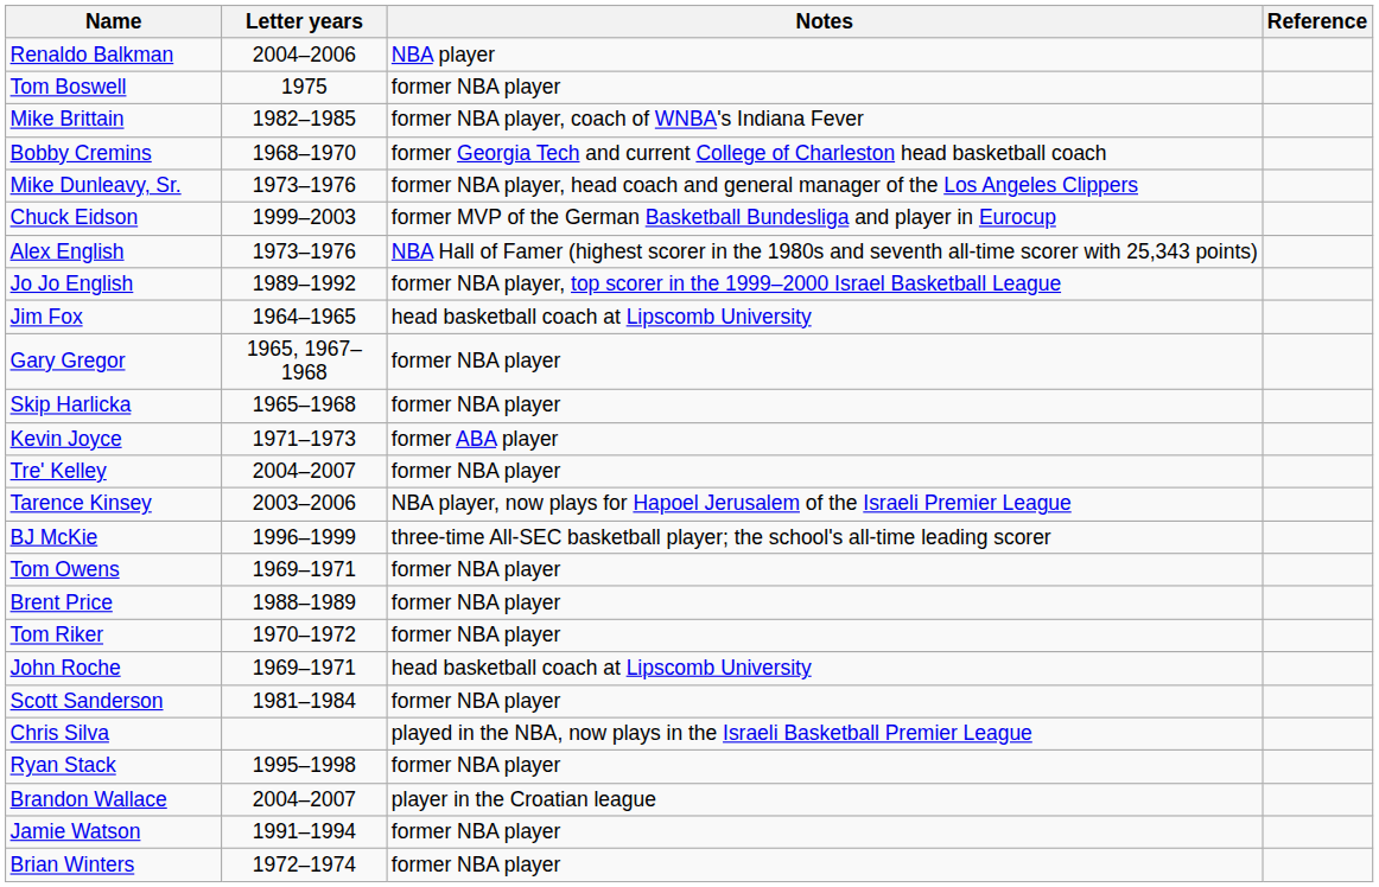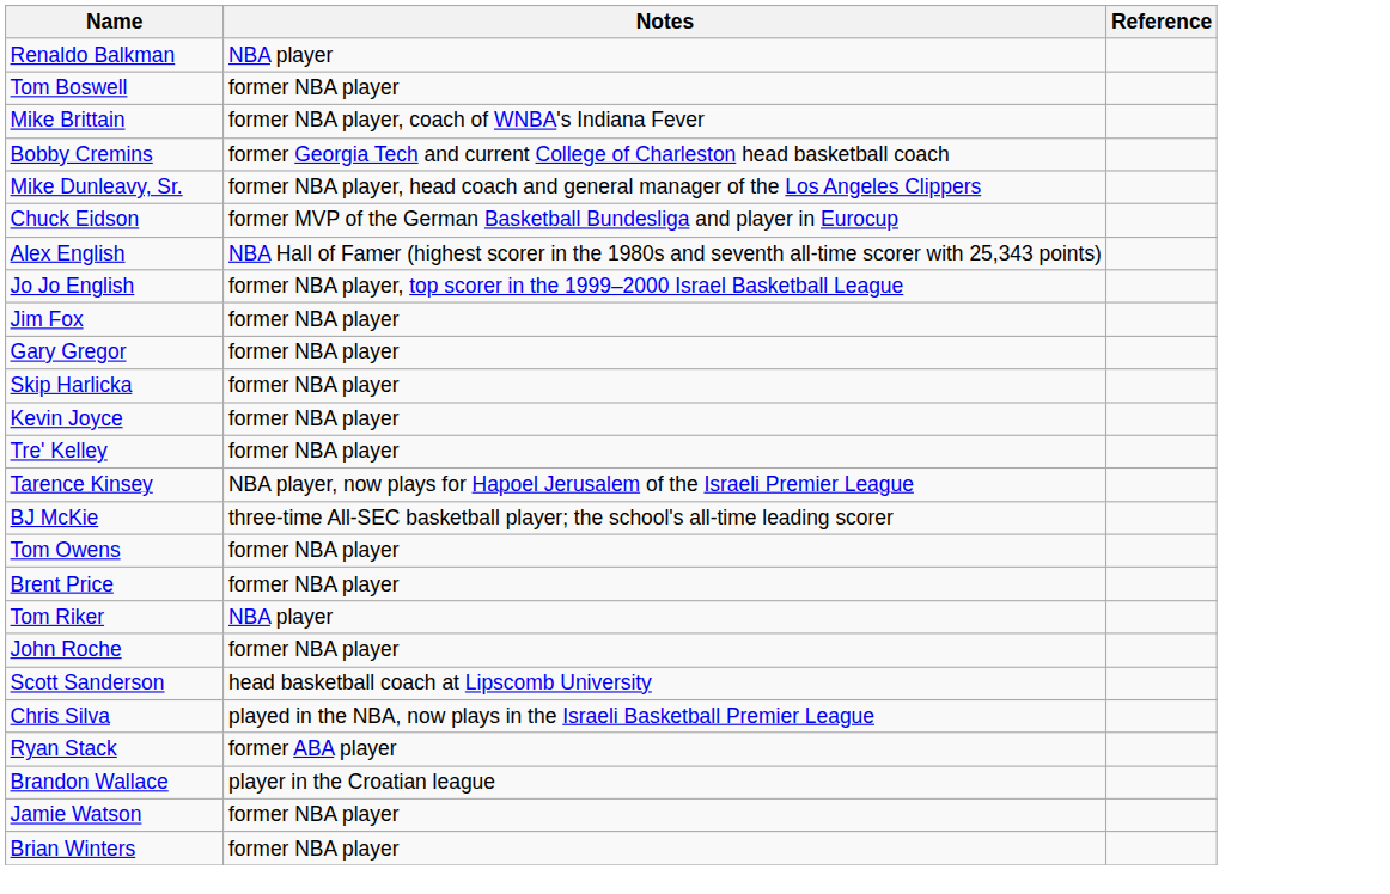- column: Letter years | 2004–2006 | 1975 | 1982–1985 | 1968–1970 | 1973–1976 | 1999–2003 | 1973–1976 | 1989–1992 | 1964–1965 | 1965, 1967–1968 | 1965–1968 | 1971–1973 | 2004–2007 | 2003–2006 | 1996–1999 | 1969–1971 | 1988–1989 | 1970–1972 | 1969–1971 | 1981–1984 | 1995–1998 | 2004–2007 | 1991–1994 | 1972–1974
Jim Fox | Notes: head basketball coach at Lipscomb University -> former NBA player
Kevin Joyce | Notes: former ABA player -> former NBA player
Tom Riker | Notes: former NBA player -> NBA player
John Roche | Notes: head basketball coach at Lipscomb University -> former NBA player
Scott Sanderson | Notes: former NBA player -> head basketball coach at Lipscomb University
Ryan Stack | Notes: former NBA player -> former ABA player
